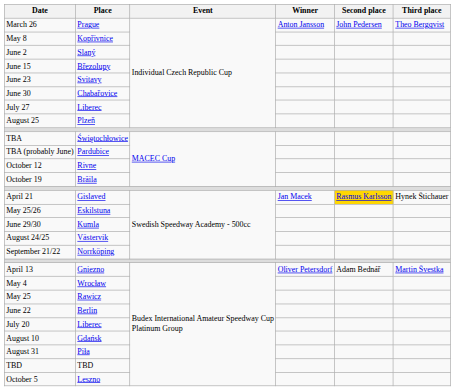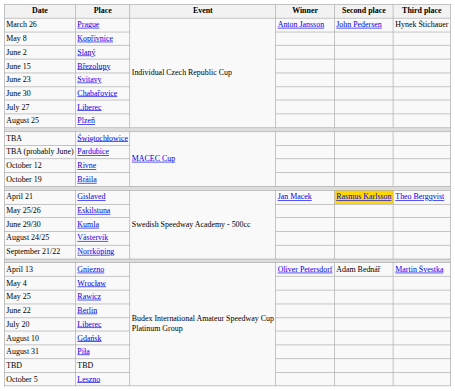March 26 | Third place: Theo Bergqvist -> Hynek Štichauer
April 21 | Third place: Hynek Štichauer -> Theo Bergqvist
